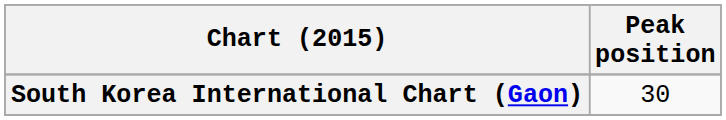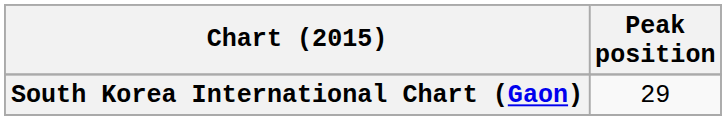South Korea International Chart (Gaon) | Peak position: 30 -> 29
